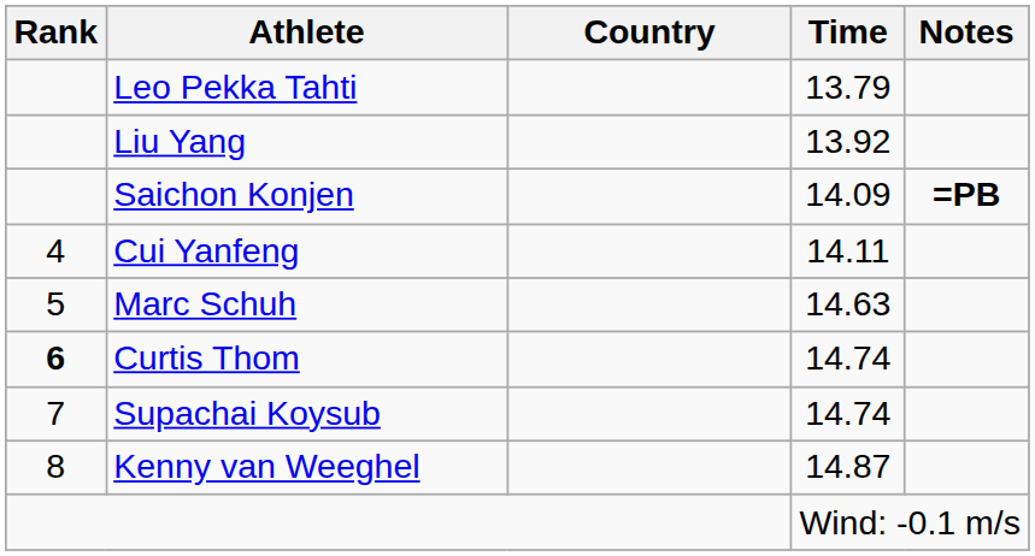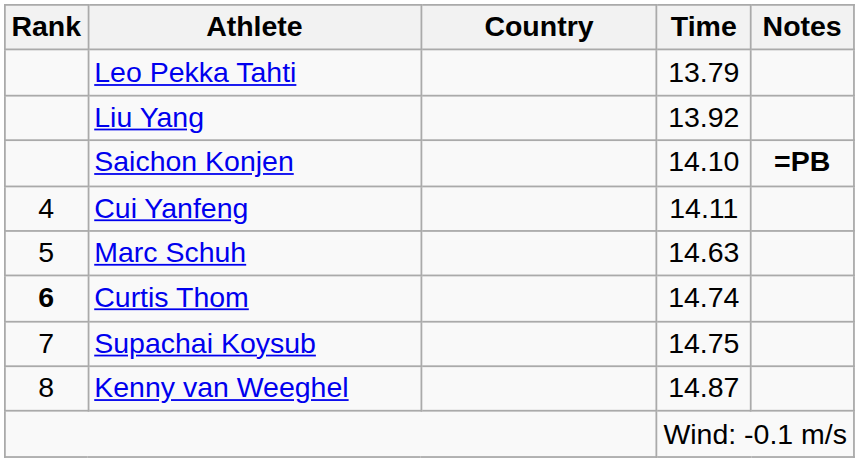Saichon Konjen | Time: 14.09 -> 14.10
Supachai Koysub | Time: 14.74 -> 14.75
